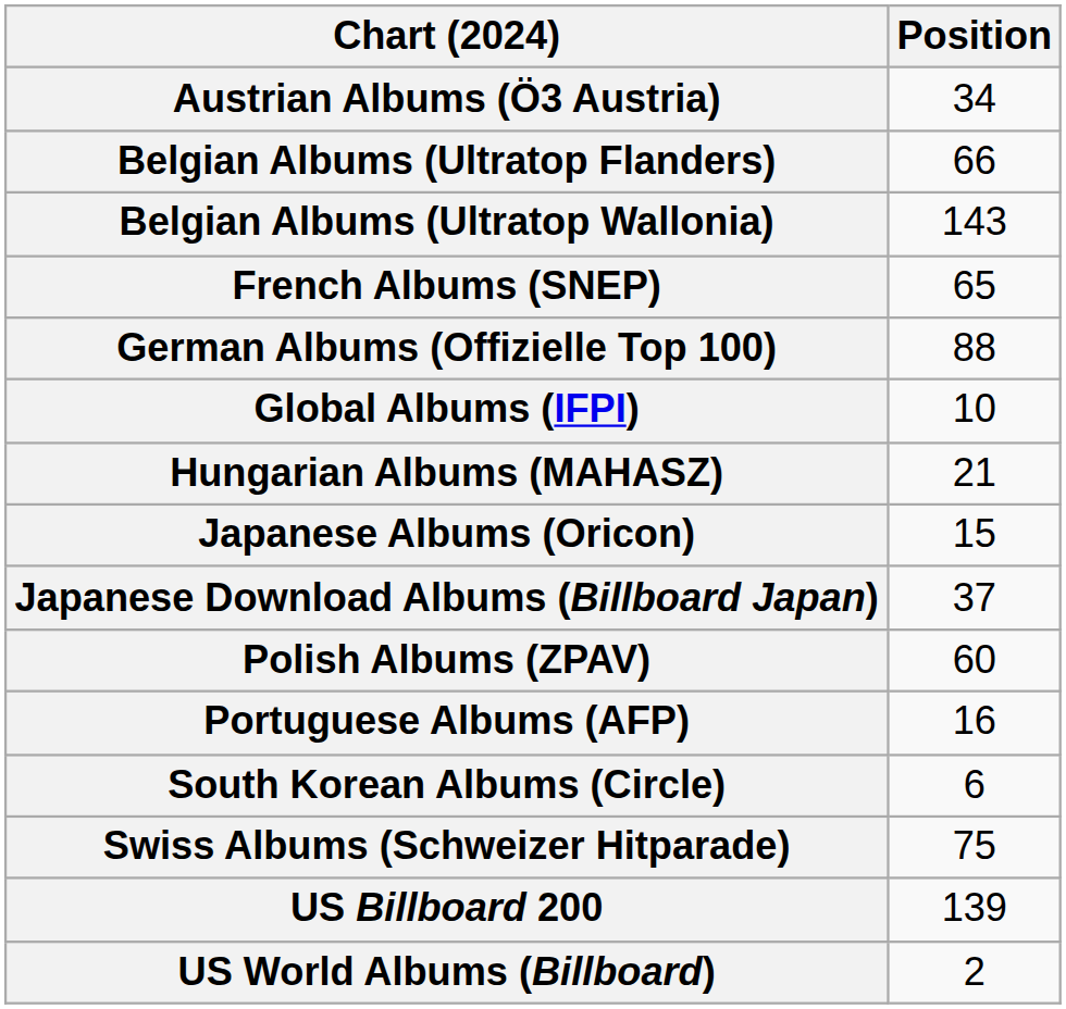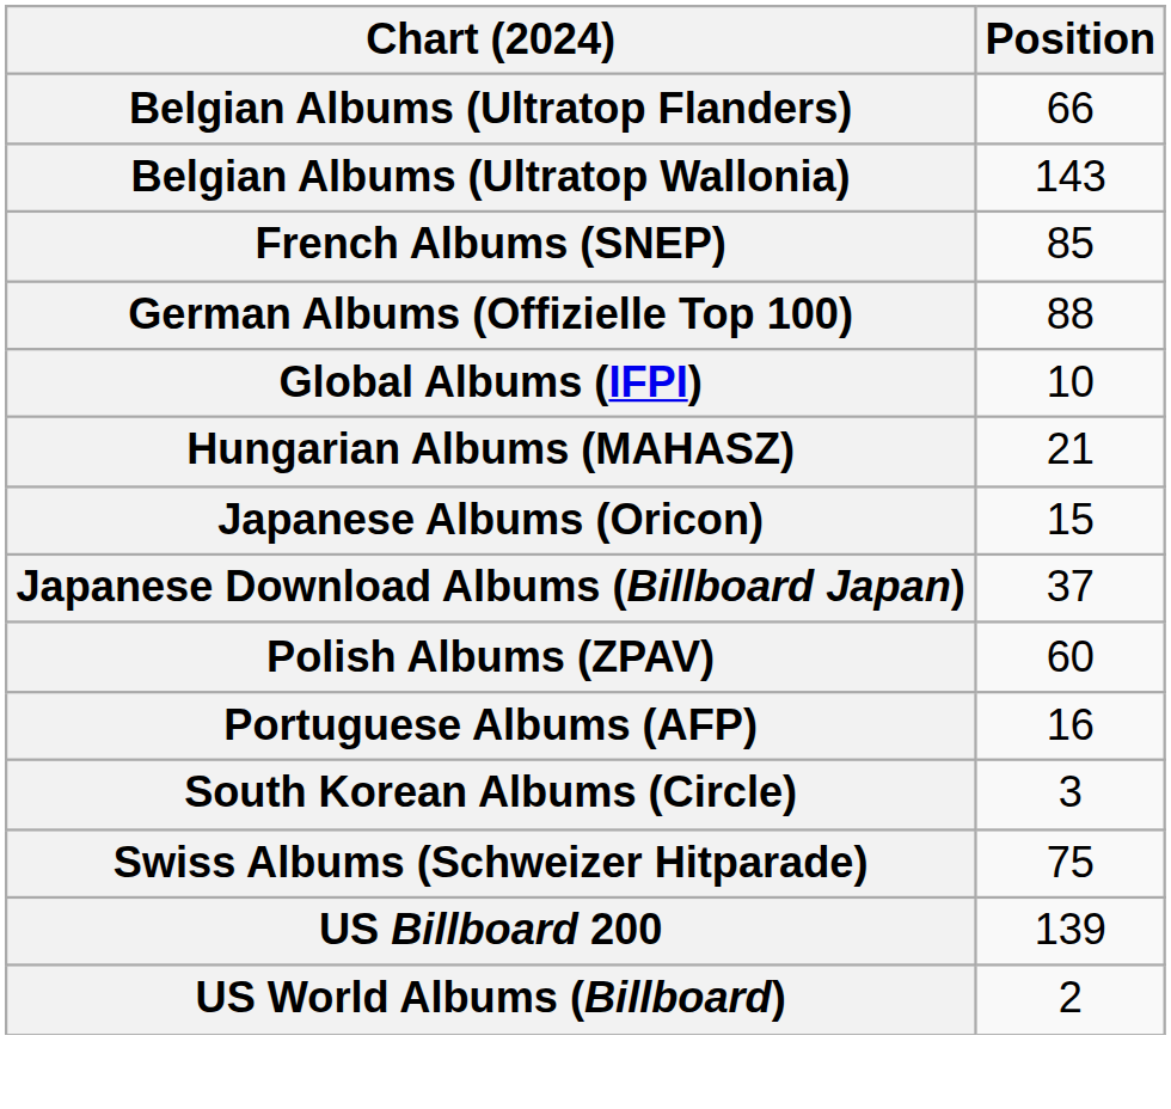- row: Austrian Albums (Ö3 Austria) | 34
French Albums (SNEP) | Position: 65 -> 85
South Korean Albums (Circle) | Position: 6 -> 3
